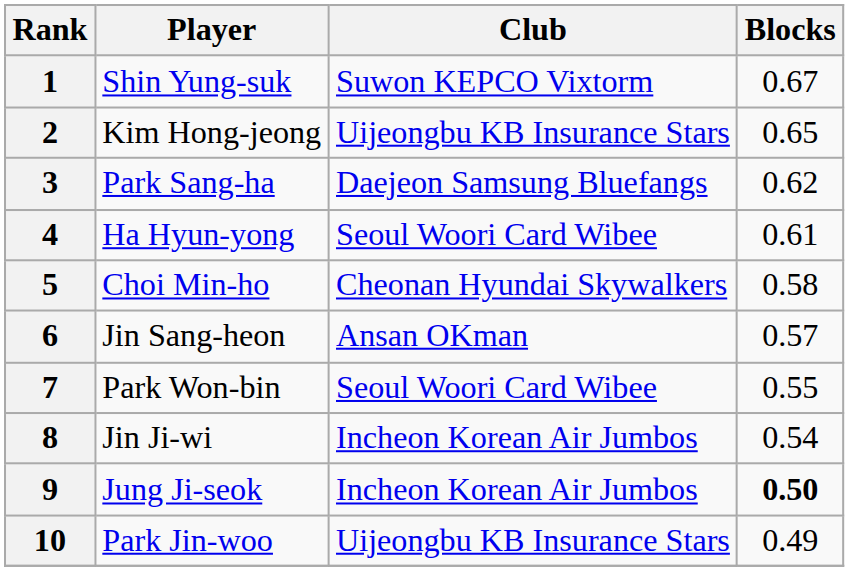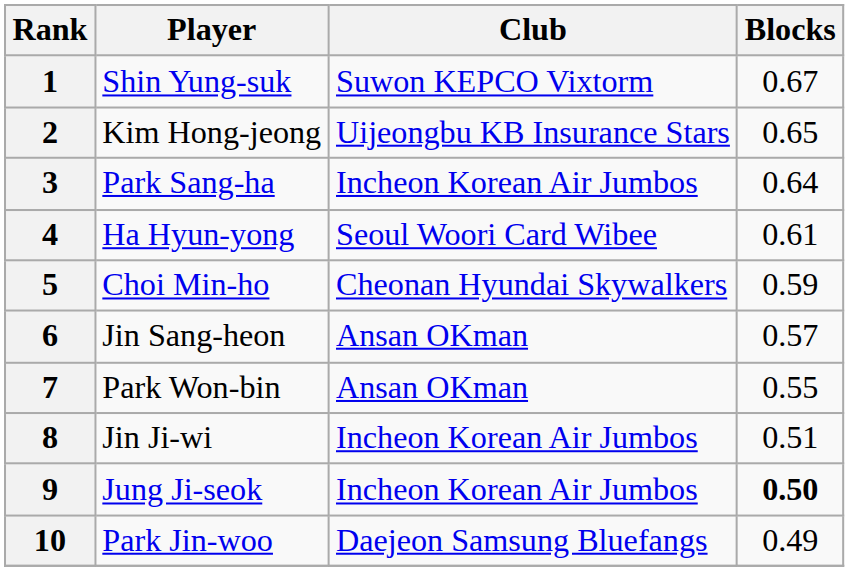3 | Club: Daejeon Samsung Bluefangs -> Incheon Korean Air Jumbos
3 | Blocks: 0.62 -> 0.64
5 | Blocks: 0.58 -> 0.59
7 | Club: Seoul Woori Card Wibee -> Ansan OKman
8 | Blocks: 0.54 -> 0.51
10 | Club: Uijeongbu KB Insurance Stars -> Daejeon Samsung Bluefangs
